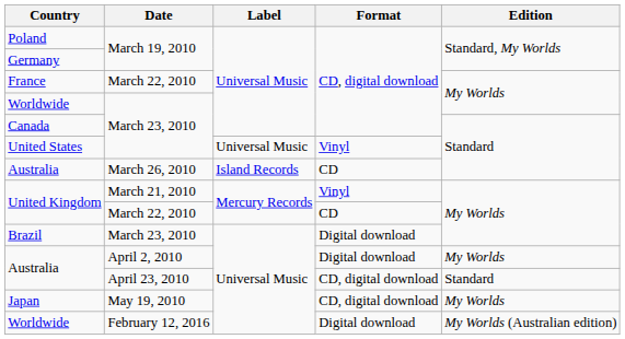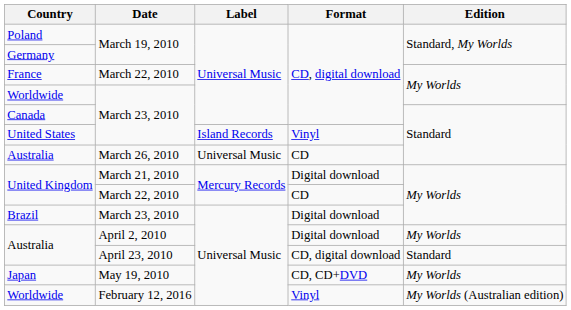United States | Label: Universal Music -> Island Records
Australia / March 26, 2010 | Label: Island Records -> Universal Music
United Kingdom / March 21, 2010 | Format: Vinyl -> Digital download
Japan | Format: CD, digital download -> CD, CD+DVD
Worldwide / February 12, 2016 | Format: Digital download -> Vinyl
